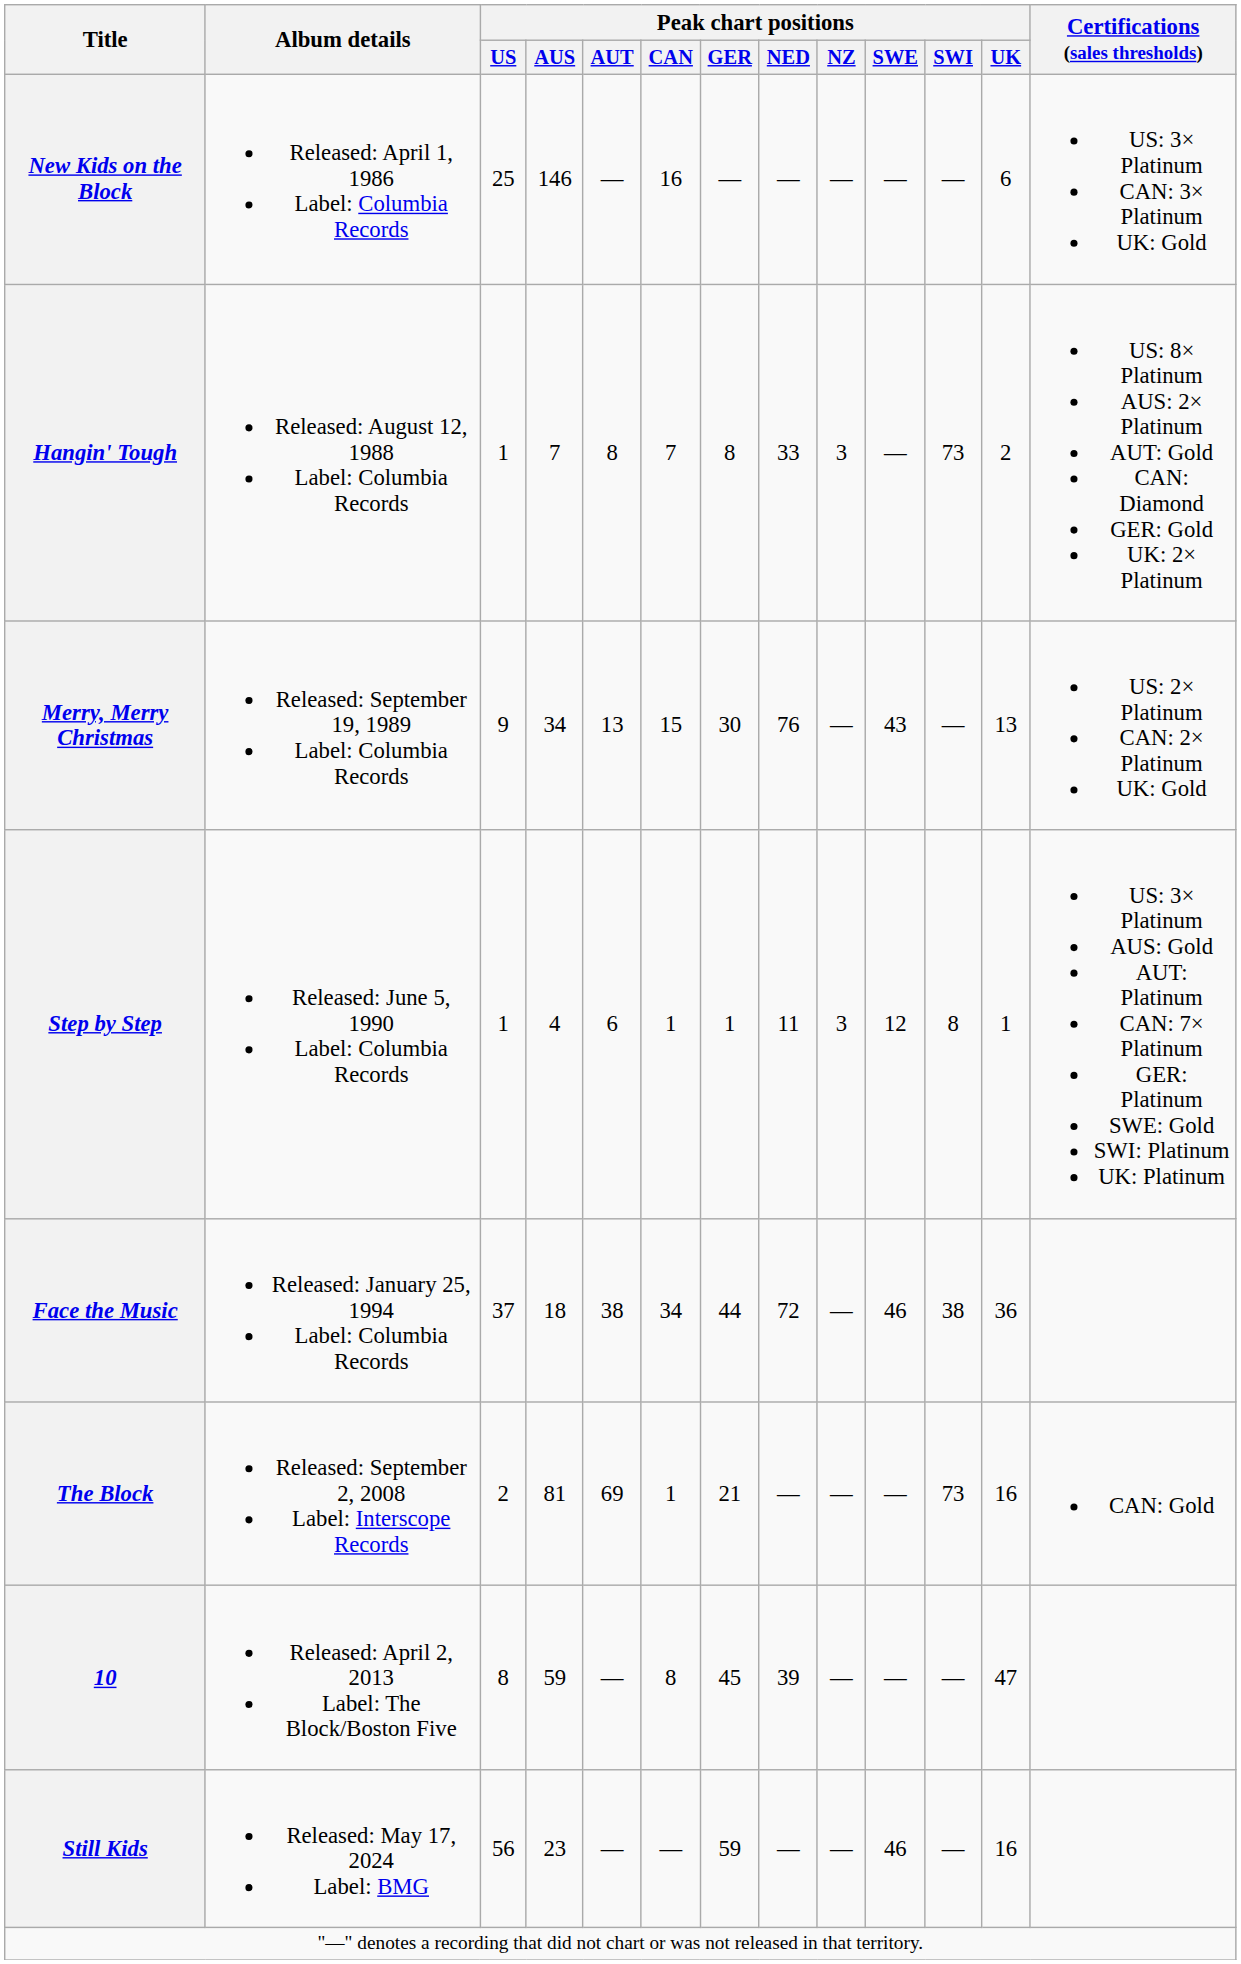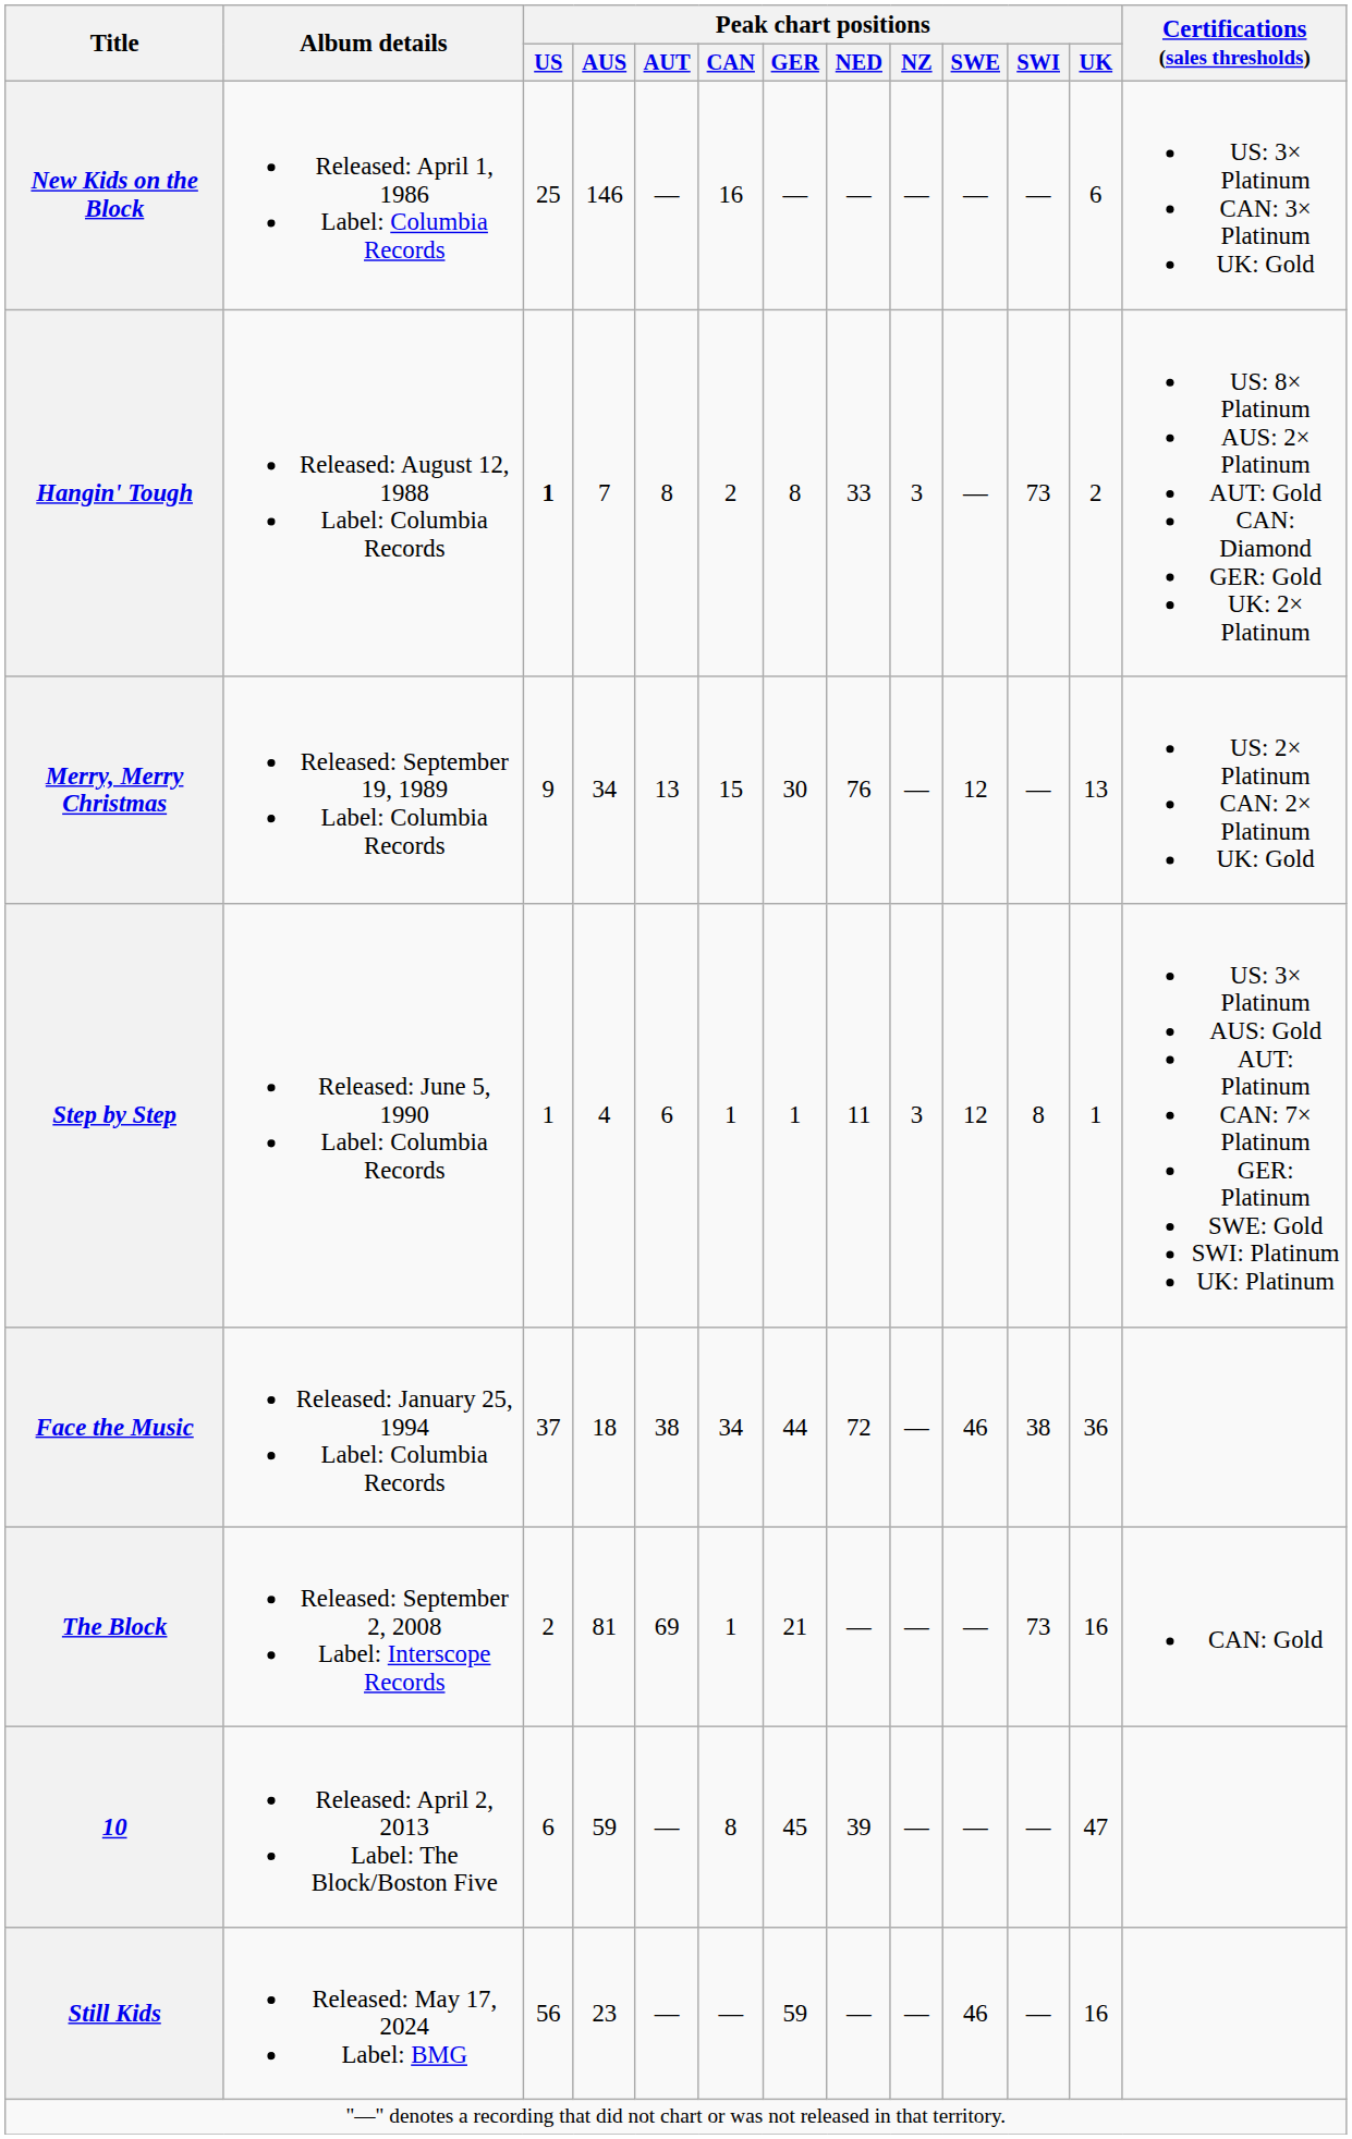Hangin' Tough | Peak chart positions / US: normal -> bold
Hangin' Tough | Peak chart positions / CAN: 7 -> 2
Merry, Merry Christmas | Peak chart positions / SWE: 43 -> 12
10 | Peak chart positions / US: 8 -> 6
